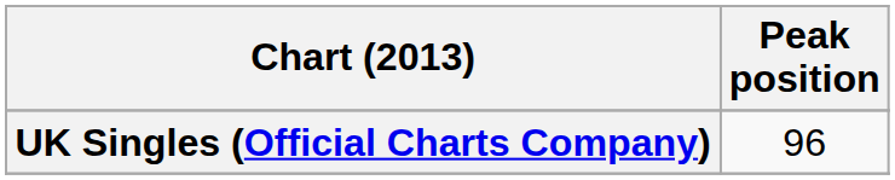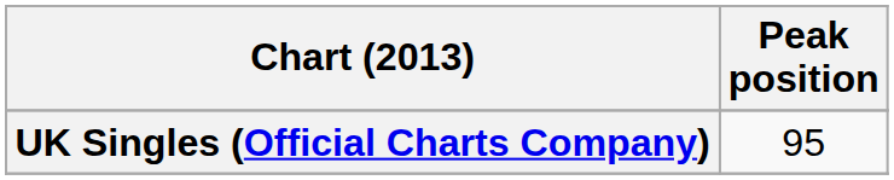UK Singles (Official Charts Company) | Peak position: 96 -> 95
